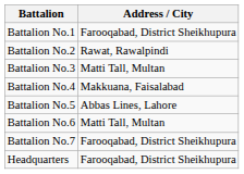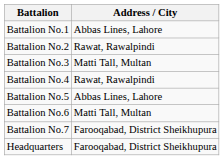Battalion No.1 | Address / City: Farooqabad, District Sheikhupura -> Abbas Lines, Lahore
Battalion No.4 | Address / City: Makkuana, Faisalabad -> Rawat, Rawalpindi
